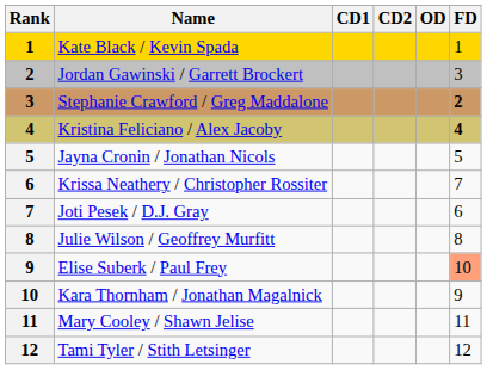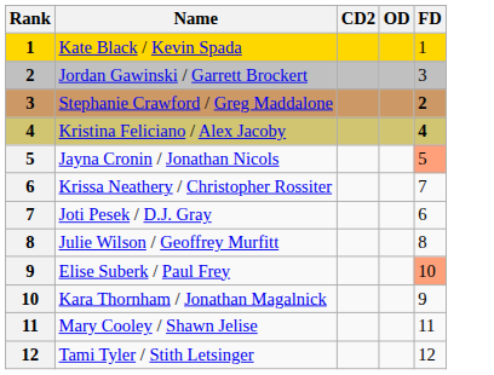- column: CD1
Jayna Cronin / Jonathan Nicols | FD: no background -> lightsalmon background
